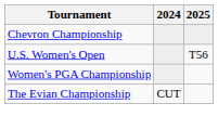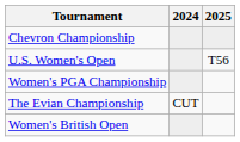+ row: Women's British Open
